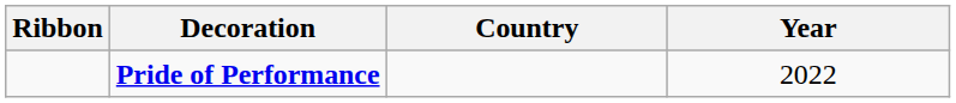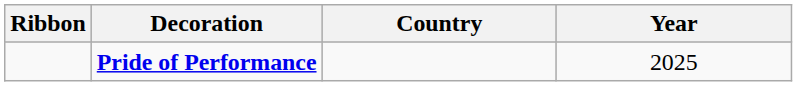Pride of Performance | Year: 2022 -> 2025
